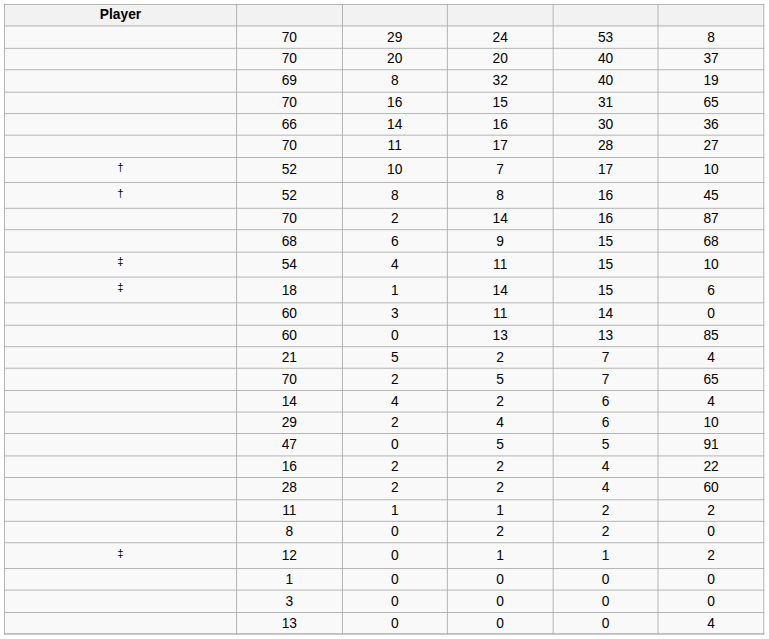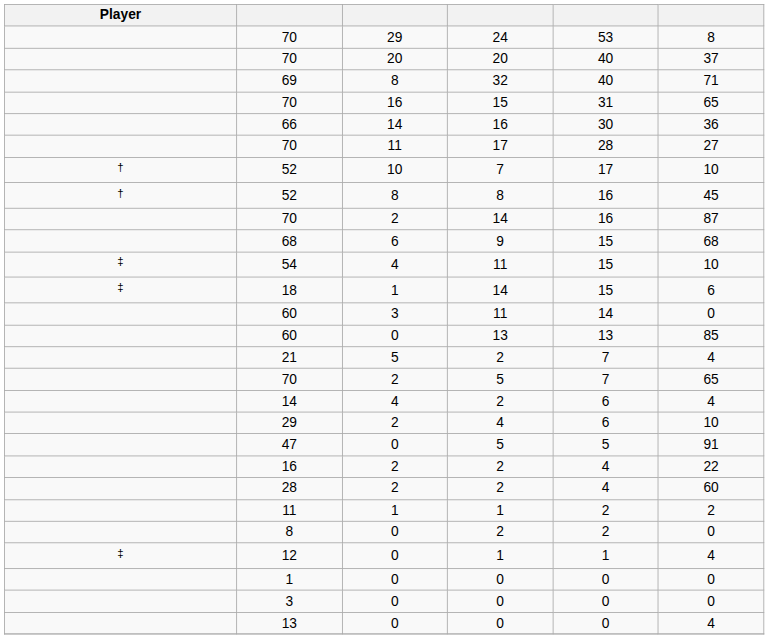69 | column 6: 19 -> 71
12 | column 6: 2 -> 4
